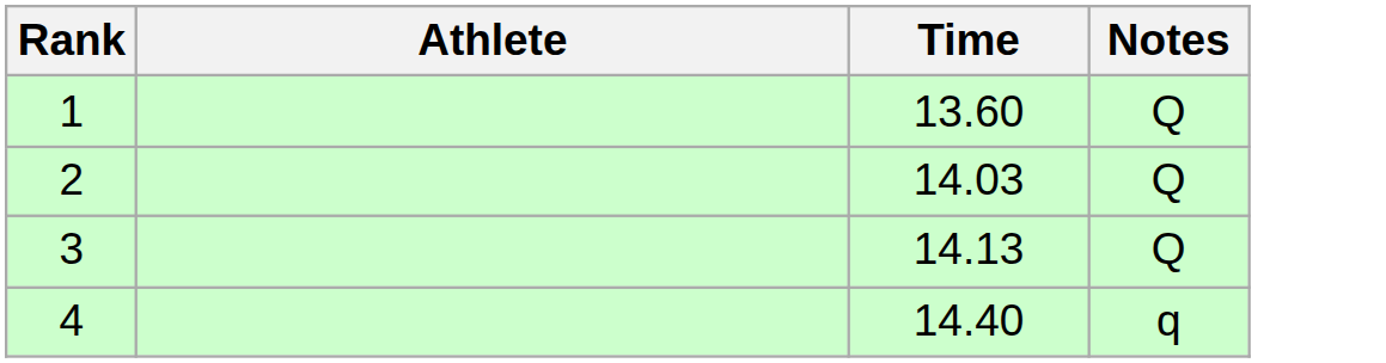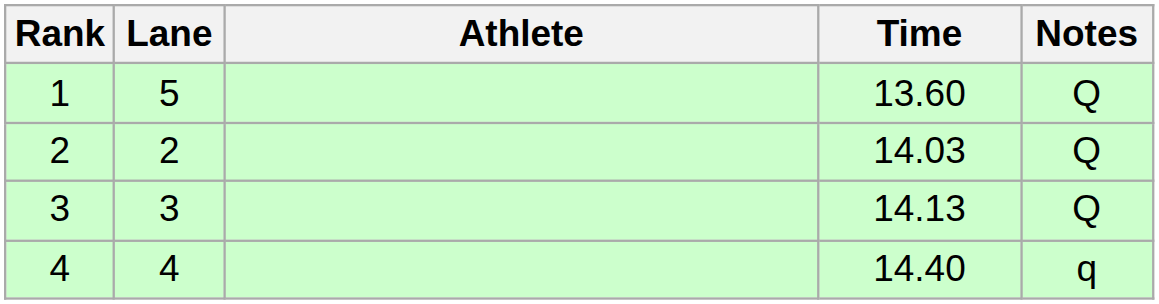+ column: Lane | 5 | 2 | 3 | 4
